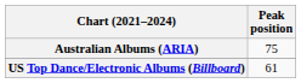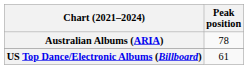Australian Albums (ARIA) | Peak position: 75 -> 78
